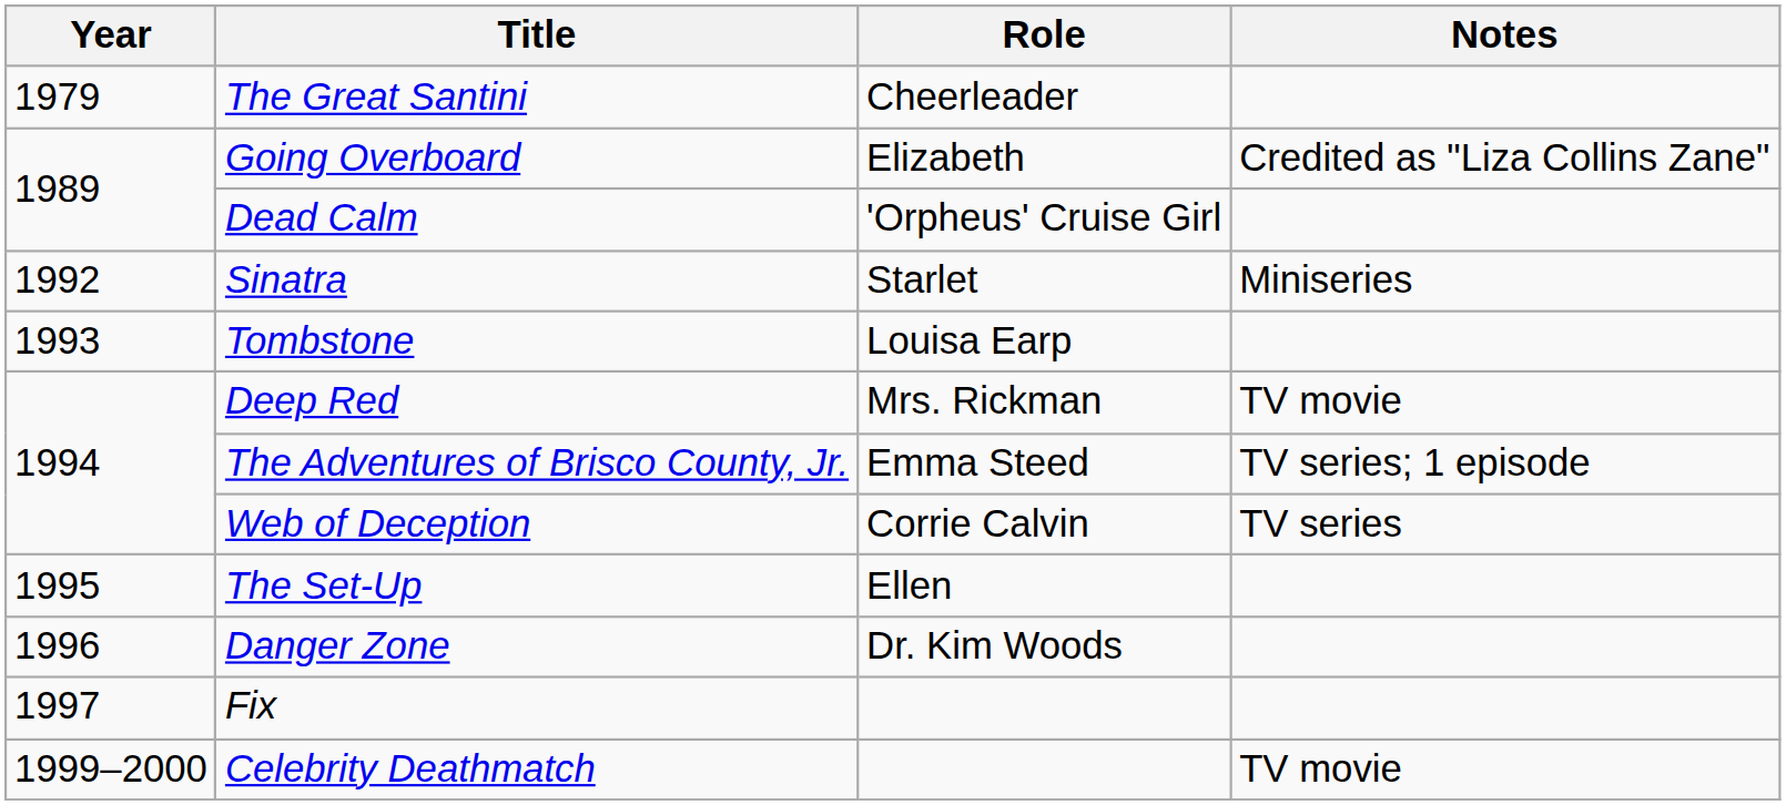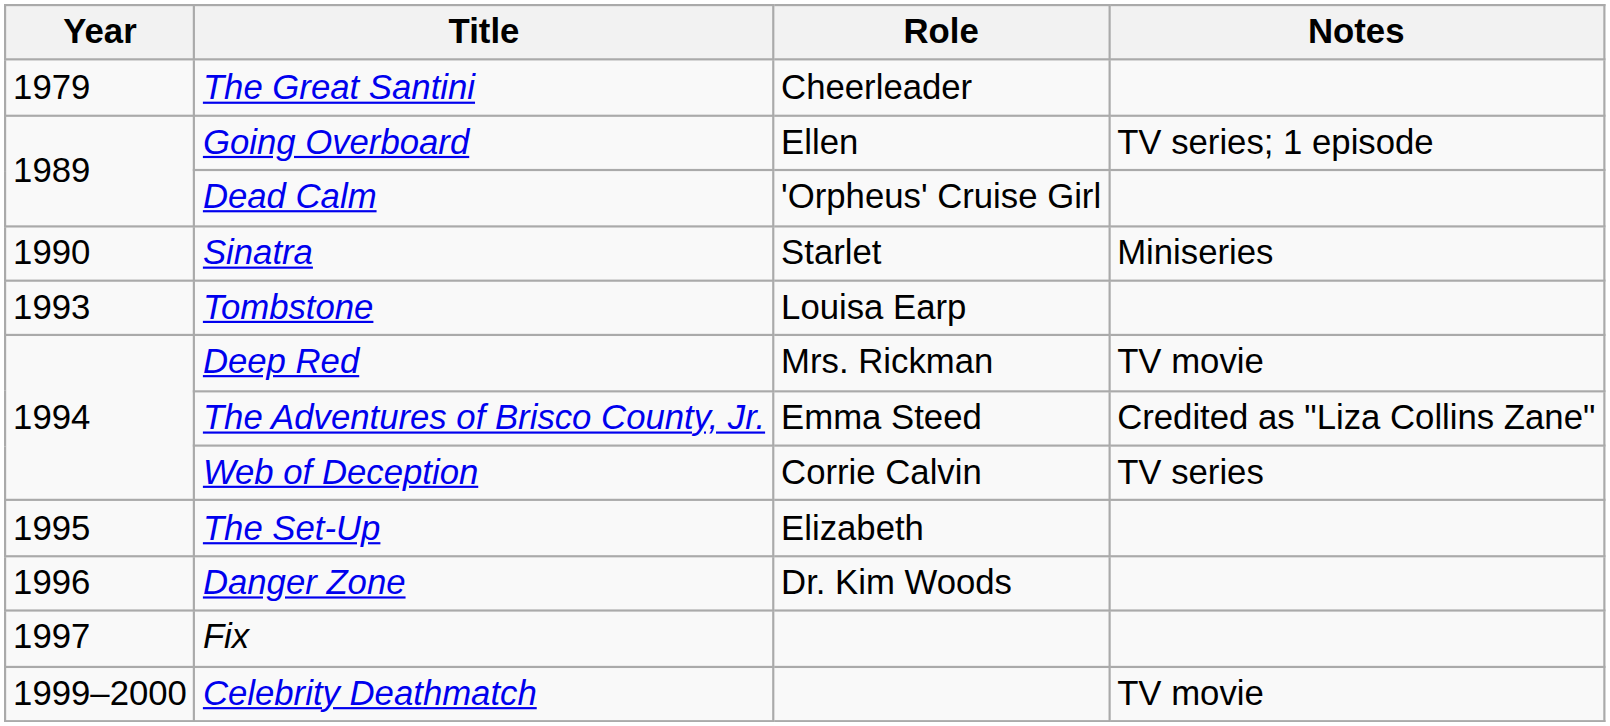Going Overboard | Role: Elizabeth -> Ellen
Going Overboard | Notes: Credited as "Liza Collins Zane" -> TV series; 1 episode
Sinatra | Year: 1992 -> 1990
The Adventures of Brisco County, Jr. | Notes: TV series; 1 episode -> Credited as "Liza Collins Zane"
The Set-Up | Role: Ellen -> Elizabeth
